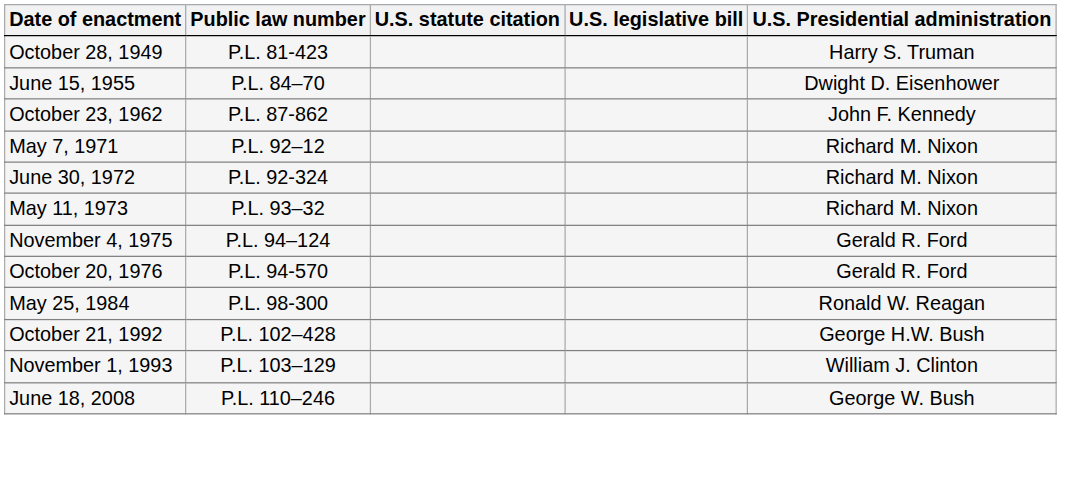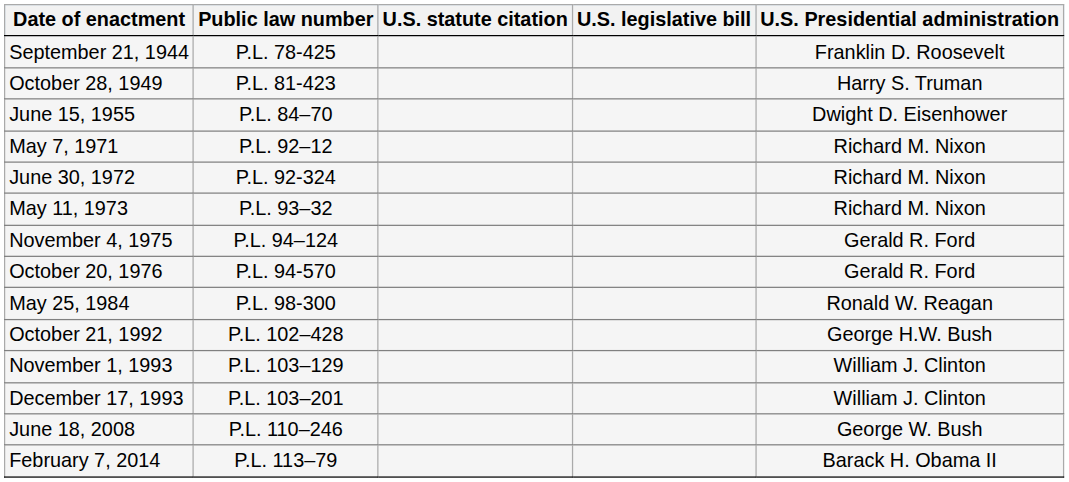+ row: September 21, 1944 | P.L. 78-425 | Franklin D. Roosevelt
- row: October 23, 1962 | P.L. 87-862 | John F. Kennedy
+ row: December 17, 1993 | P.L. 103–201 | William J. Clinton
+ row: February 7, 2014 | P.L. 113–79 | Barack H. Obama II
